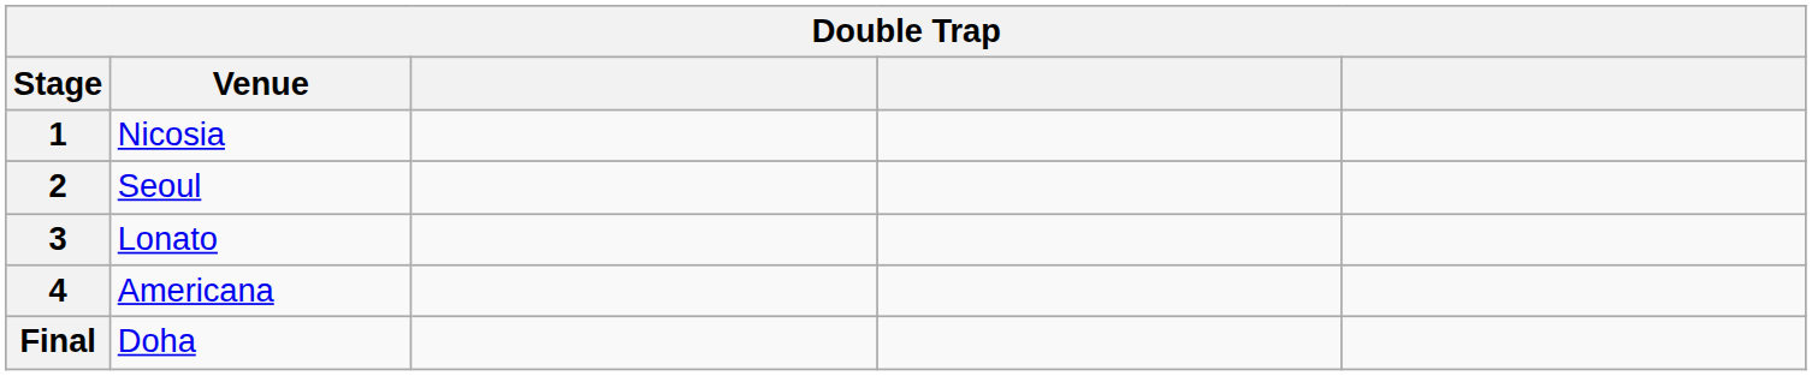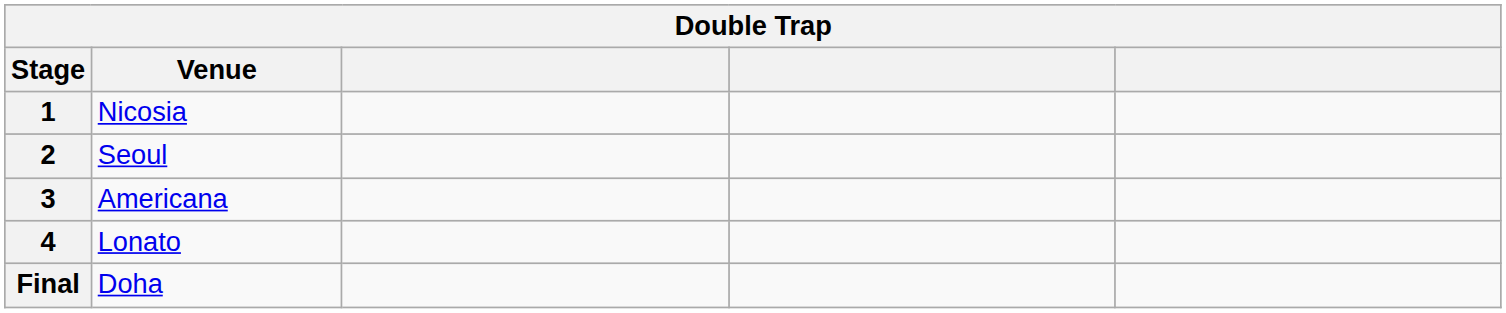3 | Venue: Lonato -> Americana
4 | Venue: Americana -> Lonato
